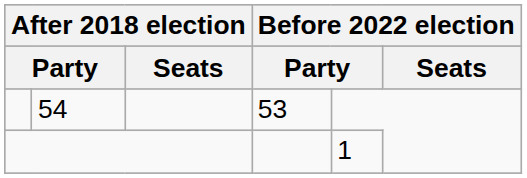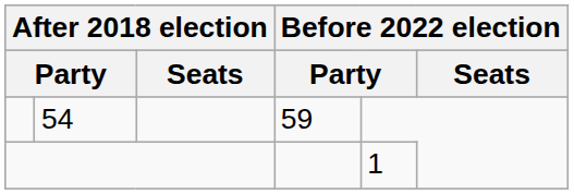54 | column 4: 53 -> 59
